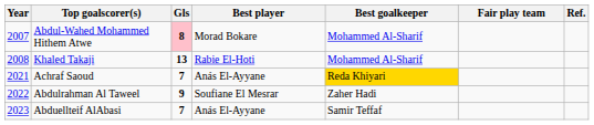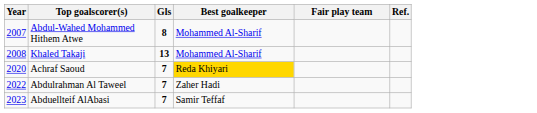- column: Best player | Morad Bokare | Rabie El-Hoti | Anás El-Ayyane | Soufiane El Mesrar | Anás El-Ayyane
Abdul-Wahed Mohammed Hithem Atwe | Gls: pink background -> no background
Achraf Saoud | Year: 2021 -> 2020
Abdulrahman Al Taweel | Gls: 9 -> 7
